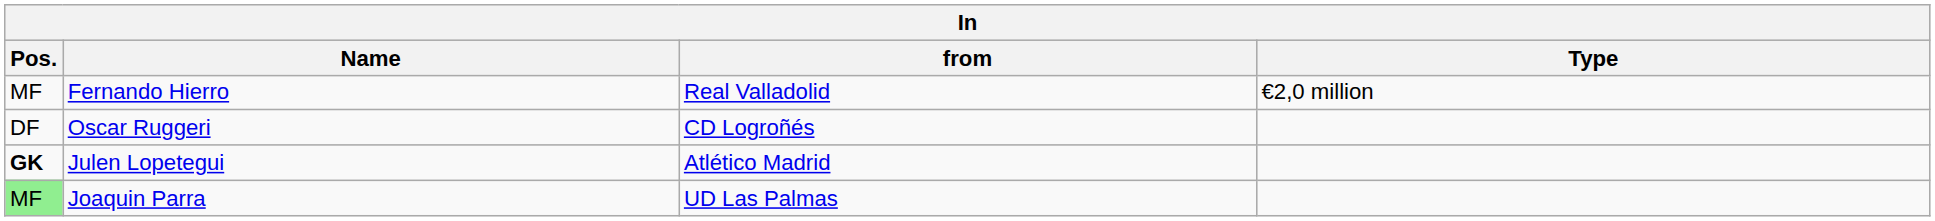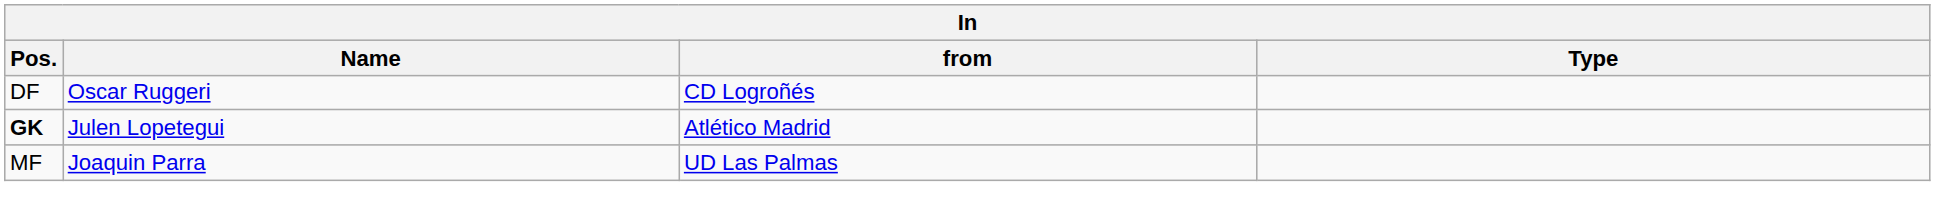- row: MF | Fernando Hierro | Real Valladolid | €2,0 million
Joaquin Parra | Pos.: lightgreen background -> no background
